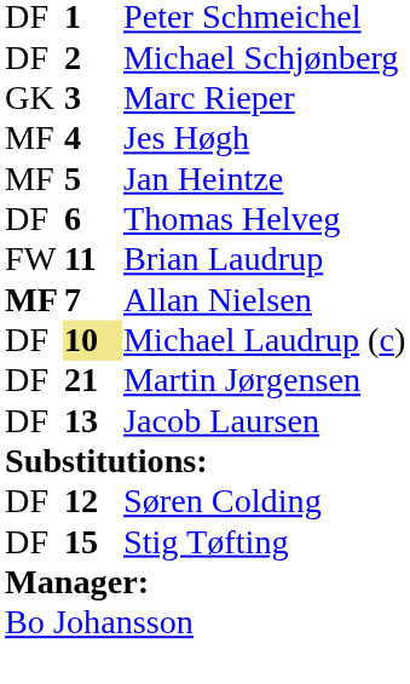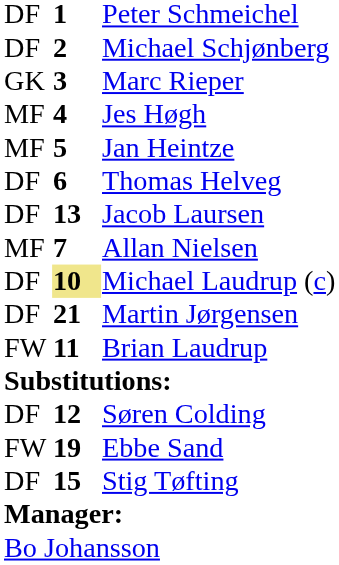rows swapped: Jacob Laursen <-> Brian Laudrup
Allan Nielsen | column 1: bold -> normal
+ row: FW | 19 | Ebbe Sand
